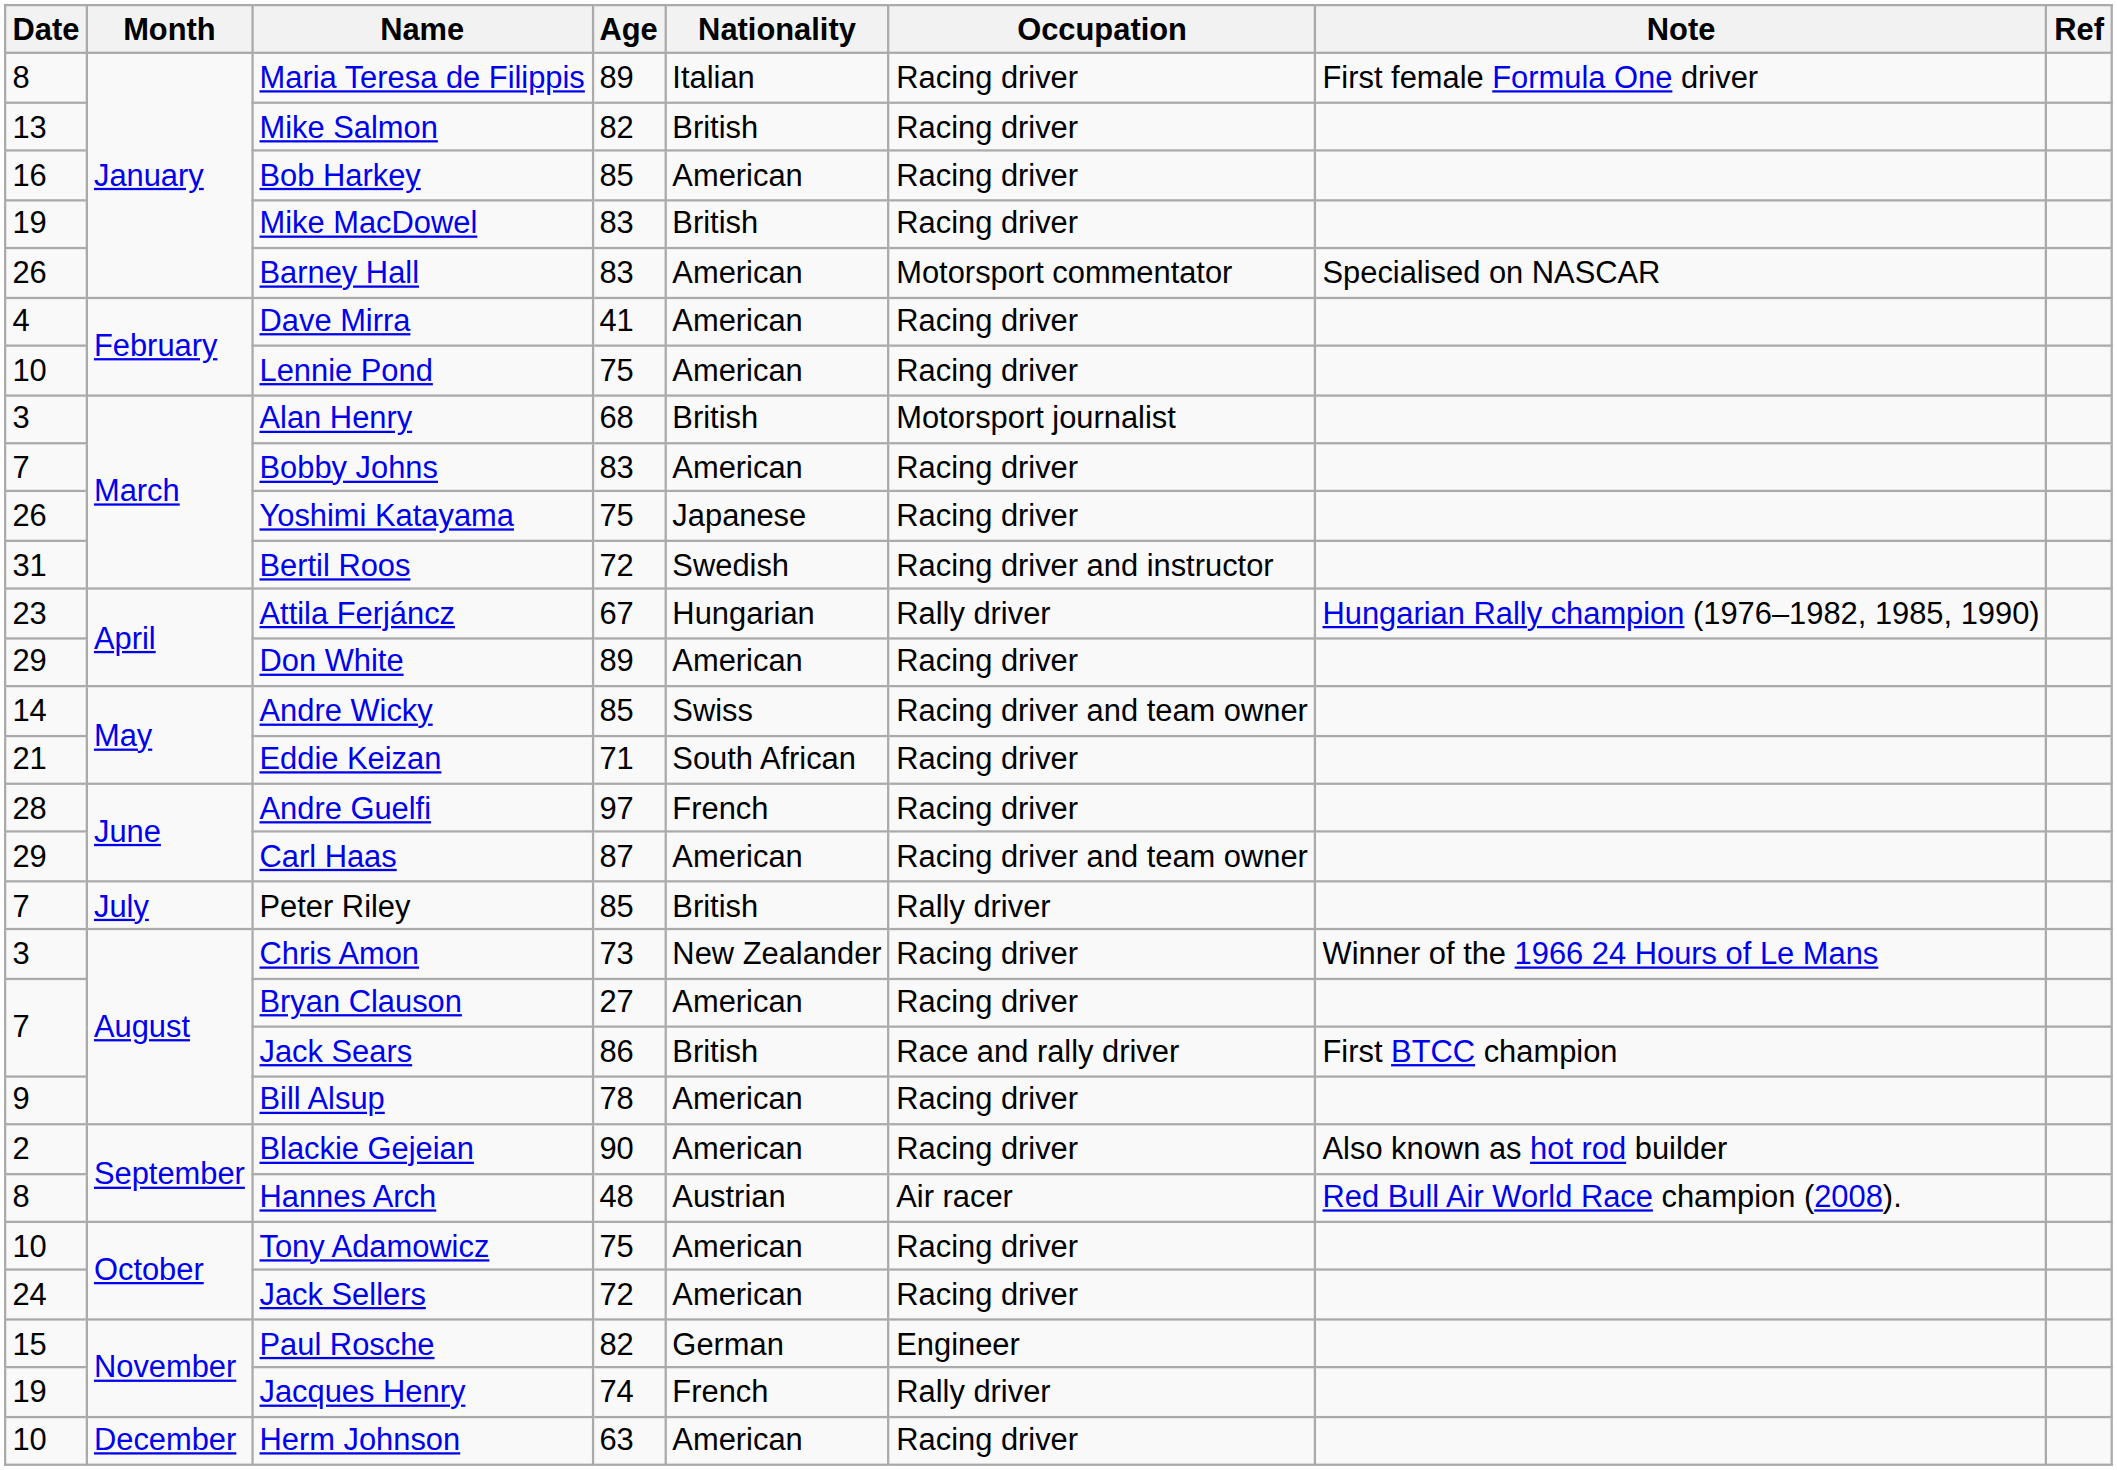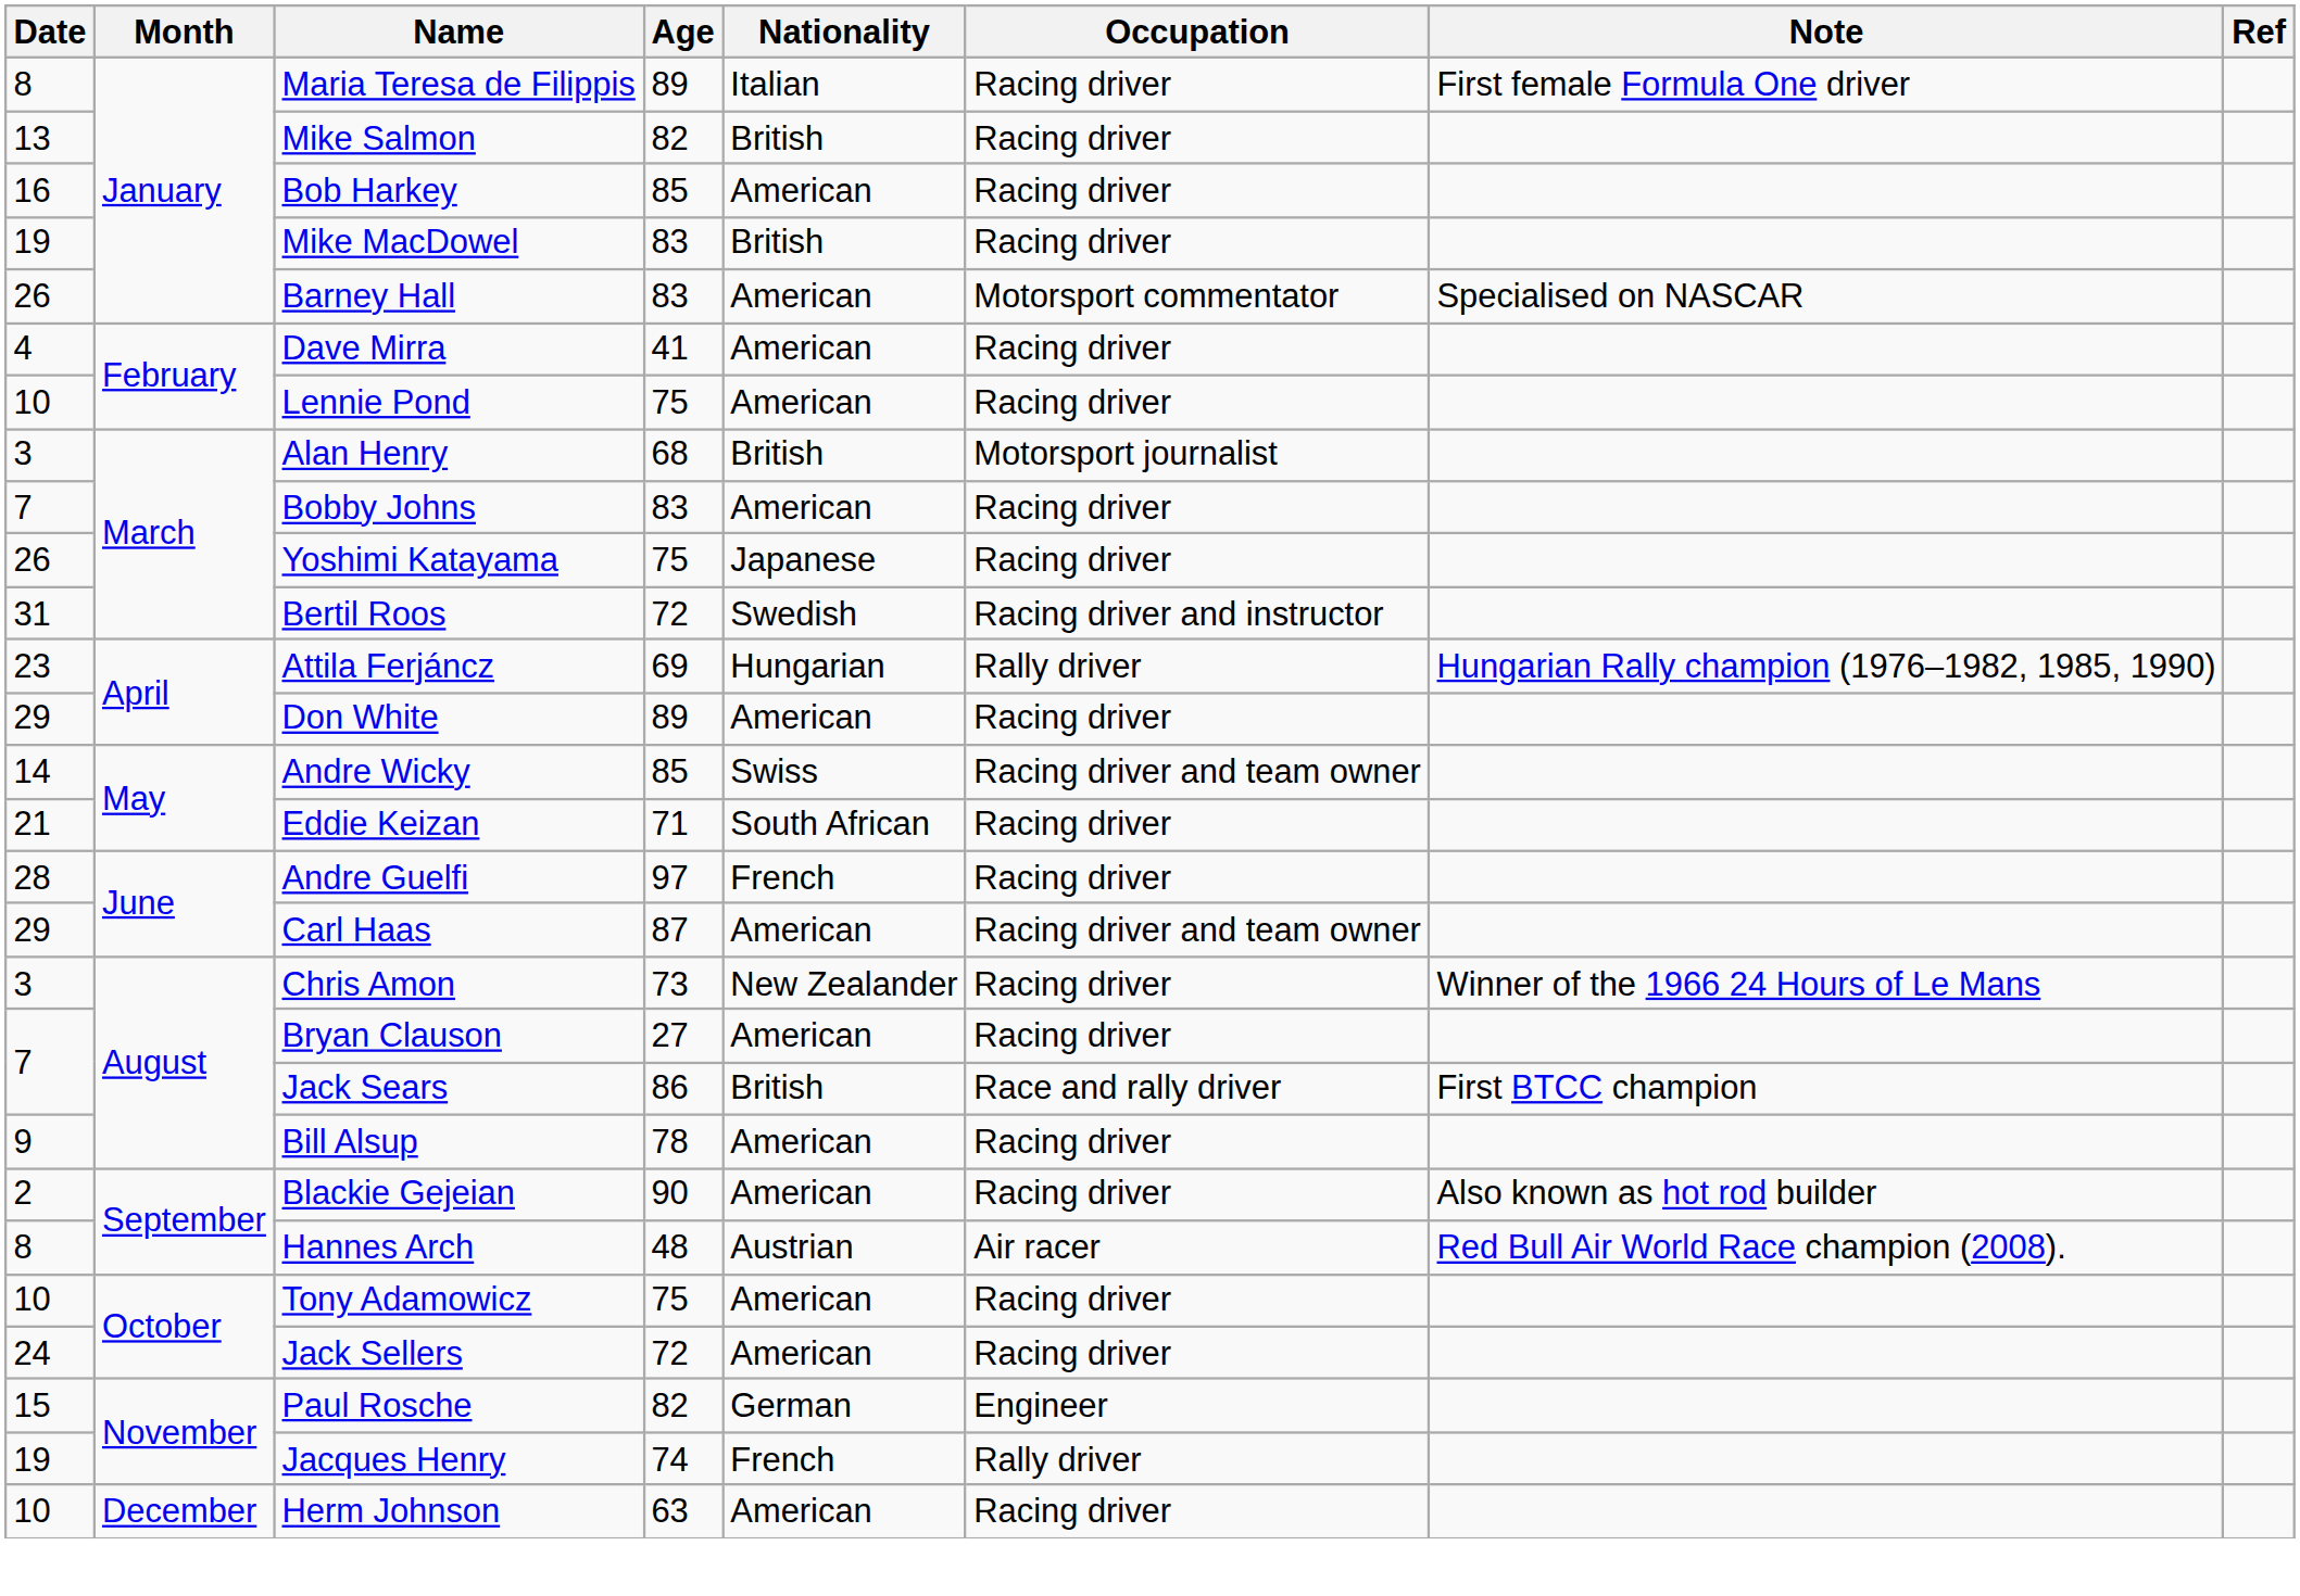Attila Ferjáncz | Age: 67 -> 69
- row: 7 | July | Peter Riley | 85 | British | Rally driver
